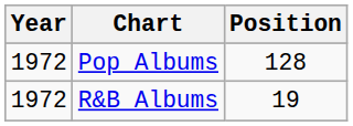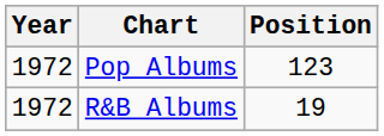Pop Albums | Position: 128 -> 123
